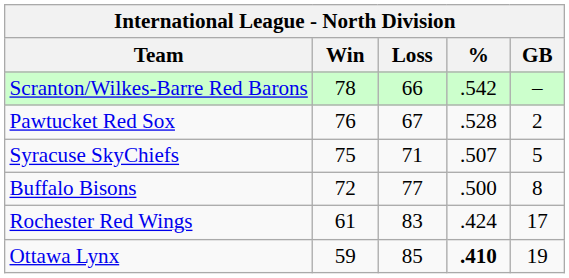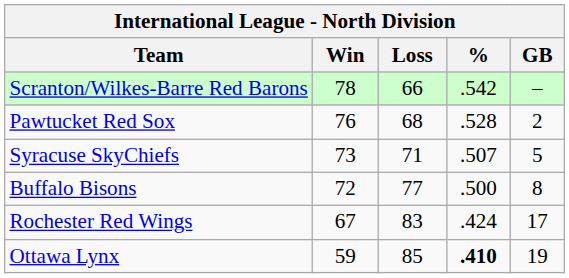Pawtucket Red Sox | Loss: 67 -> 68
Syracuse SkyChiefs | Win: 75 -> 73
Rochester Red Wings | Win: 61 -> 67
